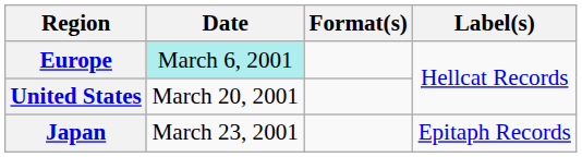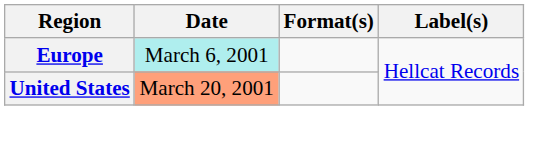United States | Date: no background -> lightsalmon background
- row: Japan | March 23, 2001 | Epitaph Records
